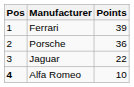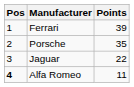Porsche | Points: 36 -> 35
Alfa Romeo | Points: 10 -> 11
